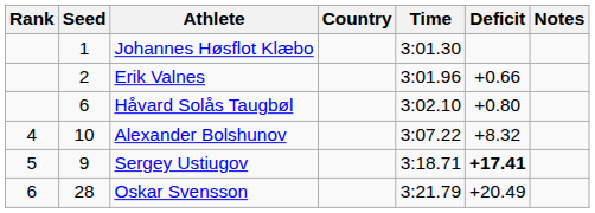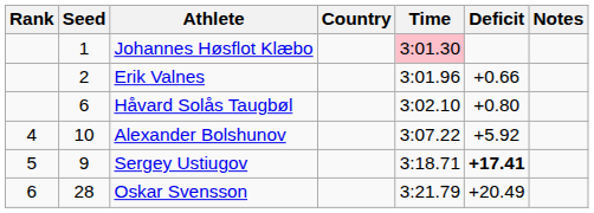Johannes Høsflot Klæbo | Time: no background -> pink background
Alexander Bolshunov | Deficit: +8.32 -> +5.92
